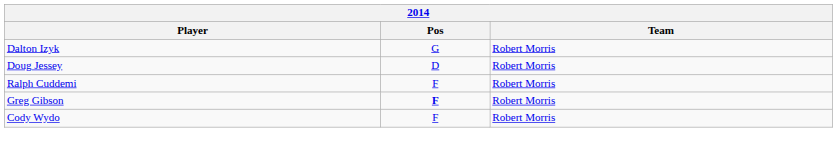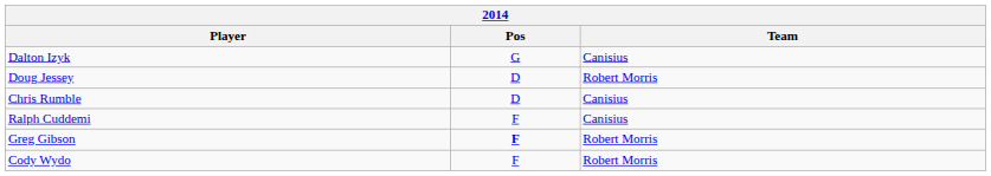Dalton Izyk | Team: Robert Morris -> Canisius
+ row: Chris Rumble | D | Canisius
Ralph Cuddemi | Team: Robert Morris -> Canisius
